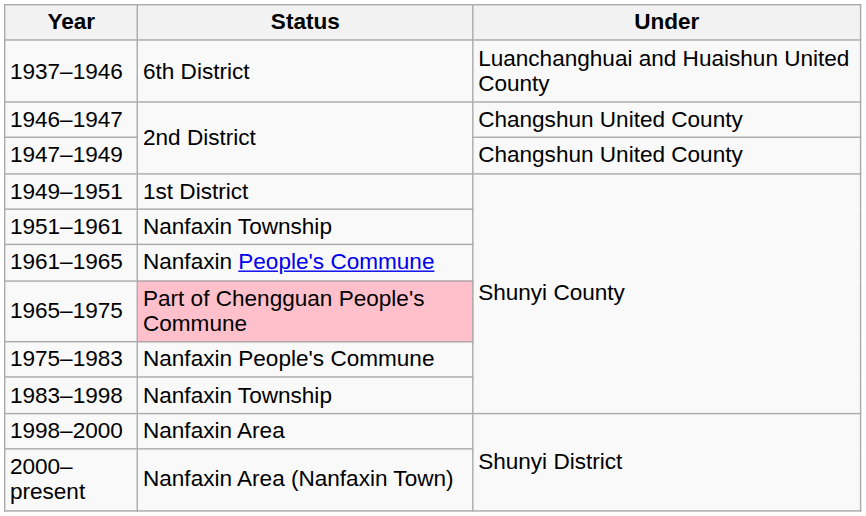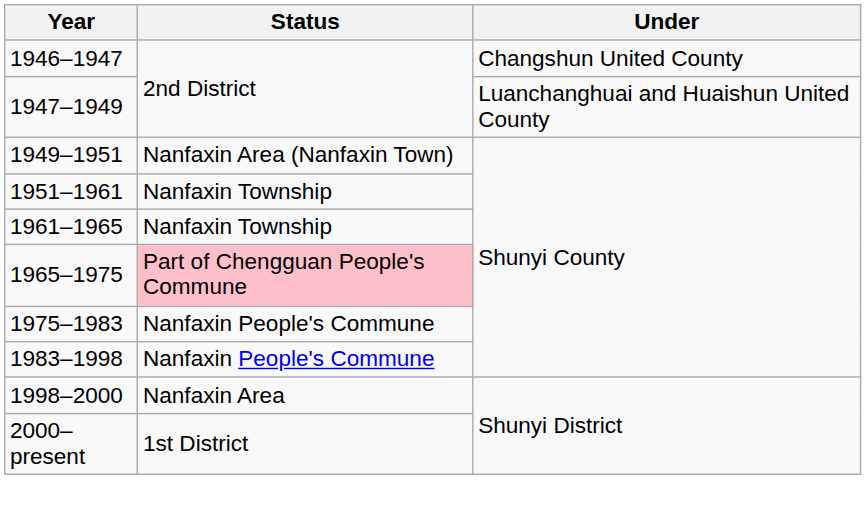- row: 1937–1946 | 6th District | Luanchanghuai and Huaishun United County
1947–1949 | Under: Changshun United County -> Luanchanghuai and Huaishun United County
1949–1951 | Status: 1st District -> Nanfaxin Area (Nanfaxin Town)
1961–1965 | Status: Nanfaxin People's Commune -> Nanfaxin Township
1983–1998 | Status: Nanfaxin Township -> Nanfaxin People's Commune
2000–present | Status: Nanfaxin Area (Nanfaxin Town) -> 1st District
